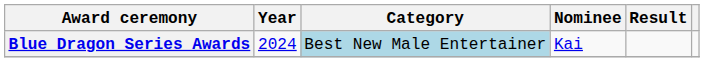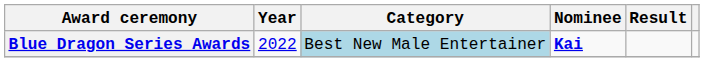Blue Dragon Series Awards | Year: 2024 -> 2022
Blue Dragon Series Awards | Nominee: normal -> bold
